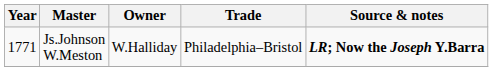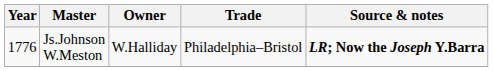Js.Johnson W.Meston | Year: 1771 -> 1776
